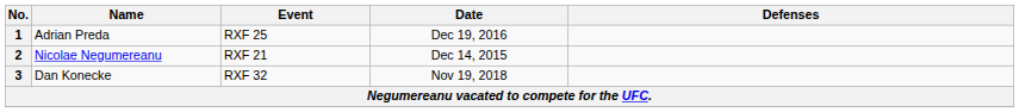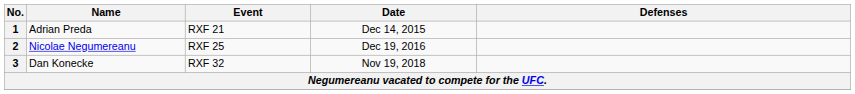1 | Event: RXF 25 -> RXF 21
1 | Date: Dec 19, 2016 -> Dec 14, 2015
2 | Event: RXF 21 -> RXF 25
2 | Date: Dec 14, 2015 -> Dec 19, 2016
